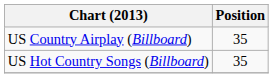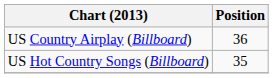US Country Airplay (Billboard) | Position: 35 -> 36
